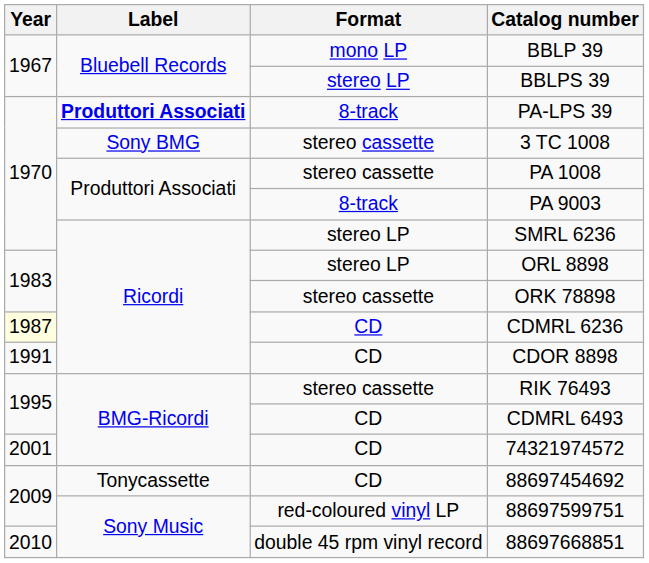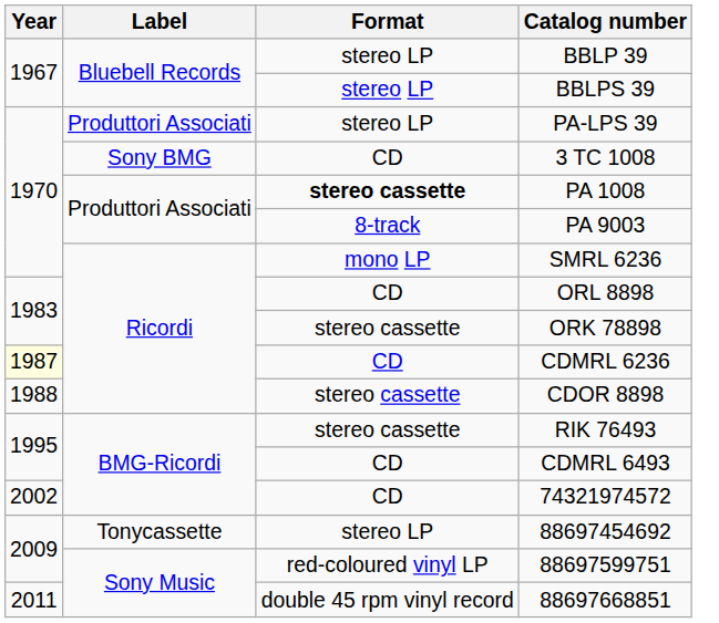BBLP 39 | Format: mono LP -> stereo LP
PA-LPS 39 | Label: bold -> normal
PA-LPS 39 | Format: 8-track -> stereo LP
3 TC 1008 | Format: stereo cassette -> CD
PA 1008 | Format: normal -> bold
SMRL 6236 | Format: stereo LP -> mono LP
ORL 8898 | Format: stereo LP -> CD
CDOR 8898 | Year: 1991 -> 1988
CDOR 8898 | Format: CD -> stereo cassette
74321974572 | Year: 2001 -> 2002
88697454692 | Format: CD -> stereo LP
88697668851 | Year: 2010 -> 2011
